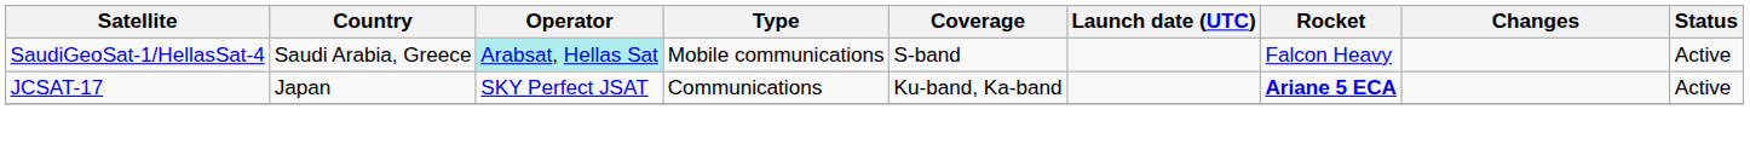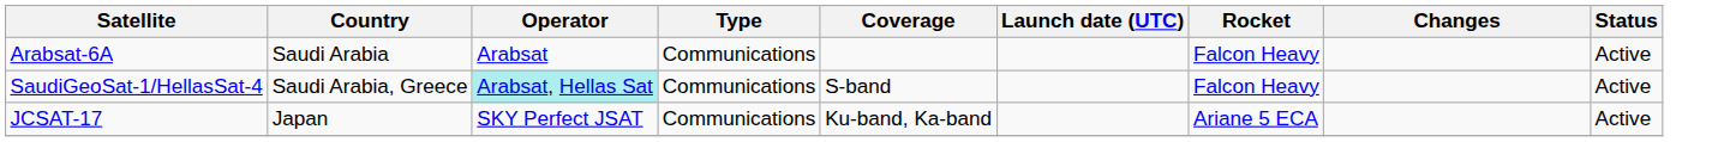+ row: Arabsat-6A | Saudi Arabia | Arabsat | Communications | Falcon Heavy | Active
SaudiGeoSat-1/HellasSat-4 | Type: Mobile communications -> Communications
JCSAT-17 | Rocket: bold -> normal
